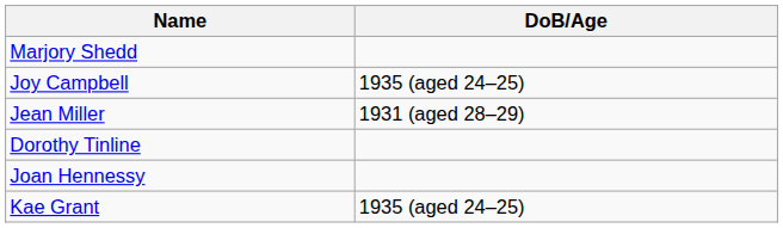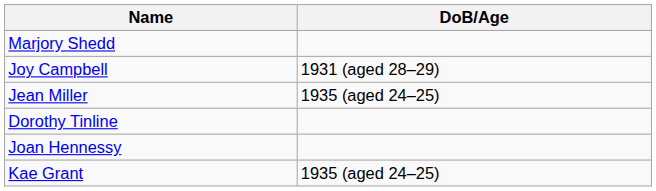Joy Campbell | DoB/Age: 1935 (aged 24–25) -> 1931 (aged 28–29)
Jean Miller | DoB/Age: 1931 (aged 28–29) -> 1935 (aged 24–25)
